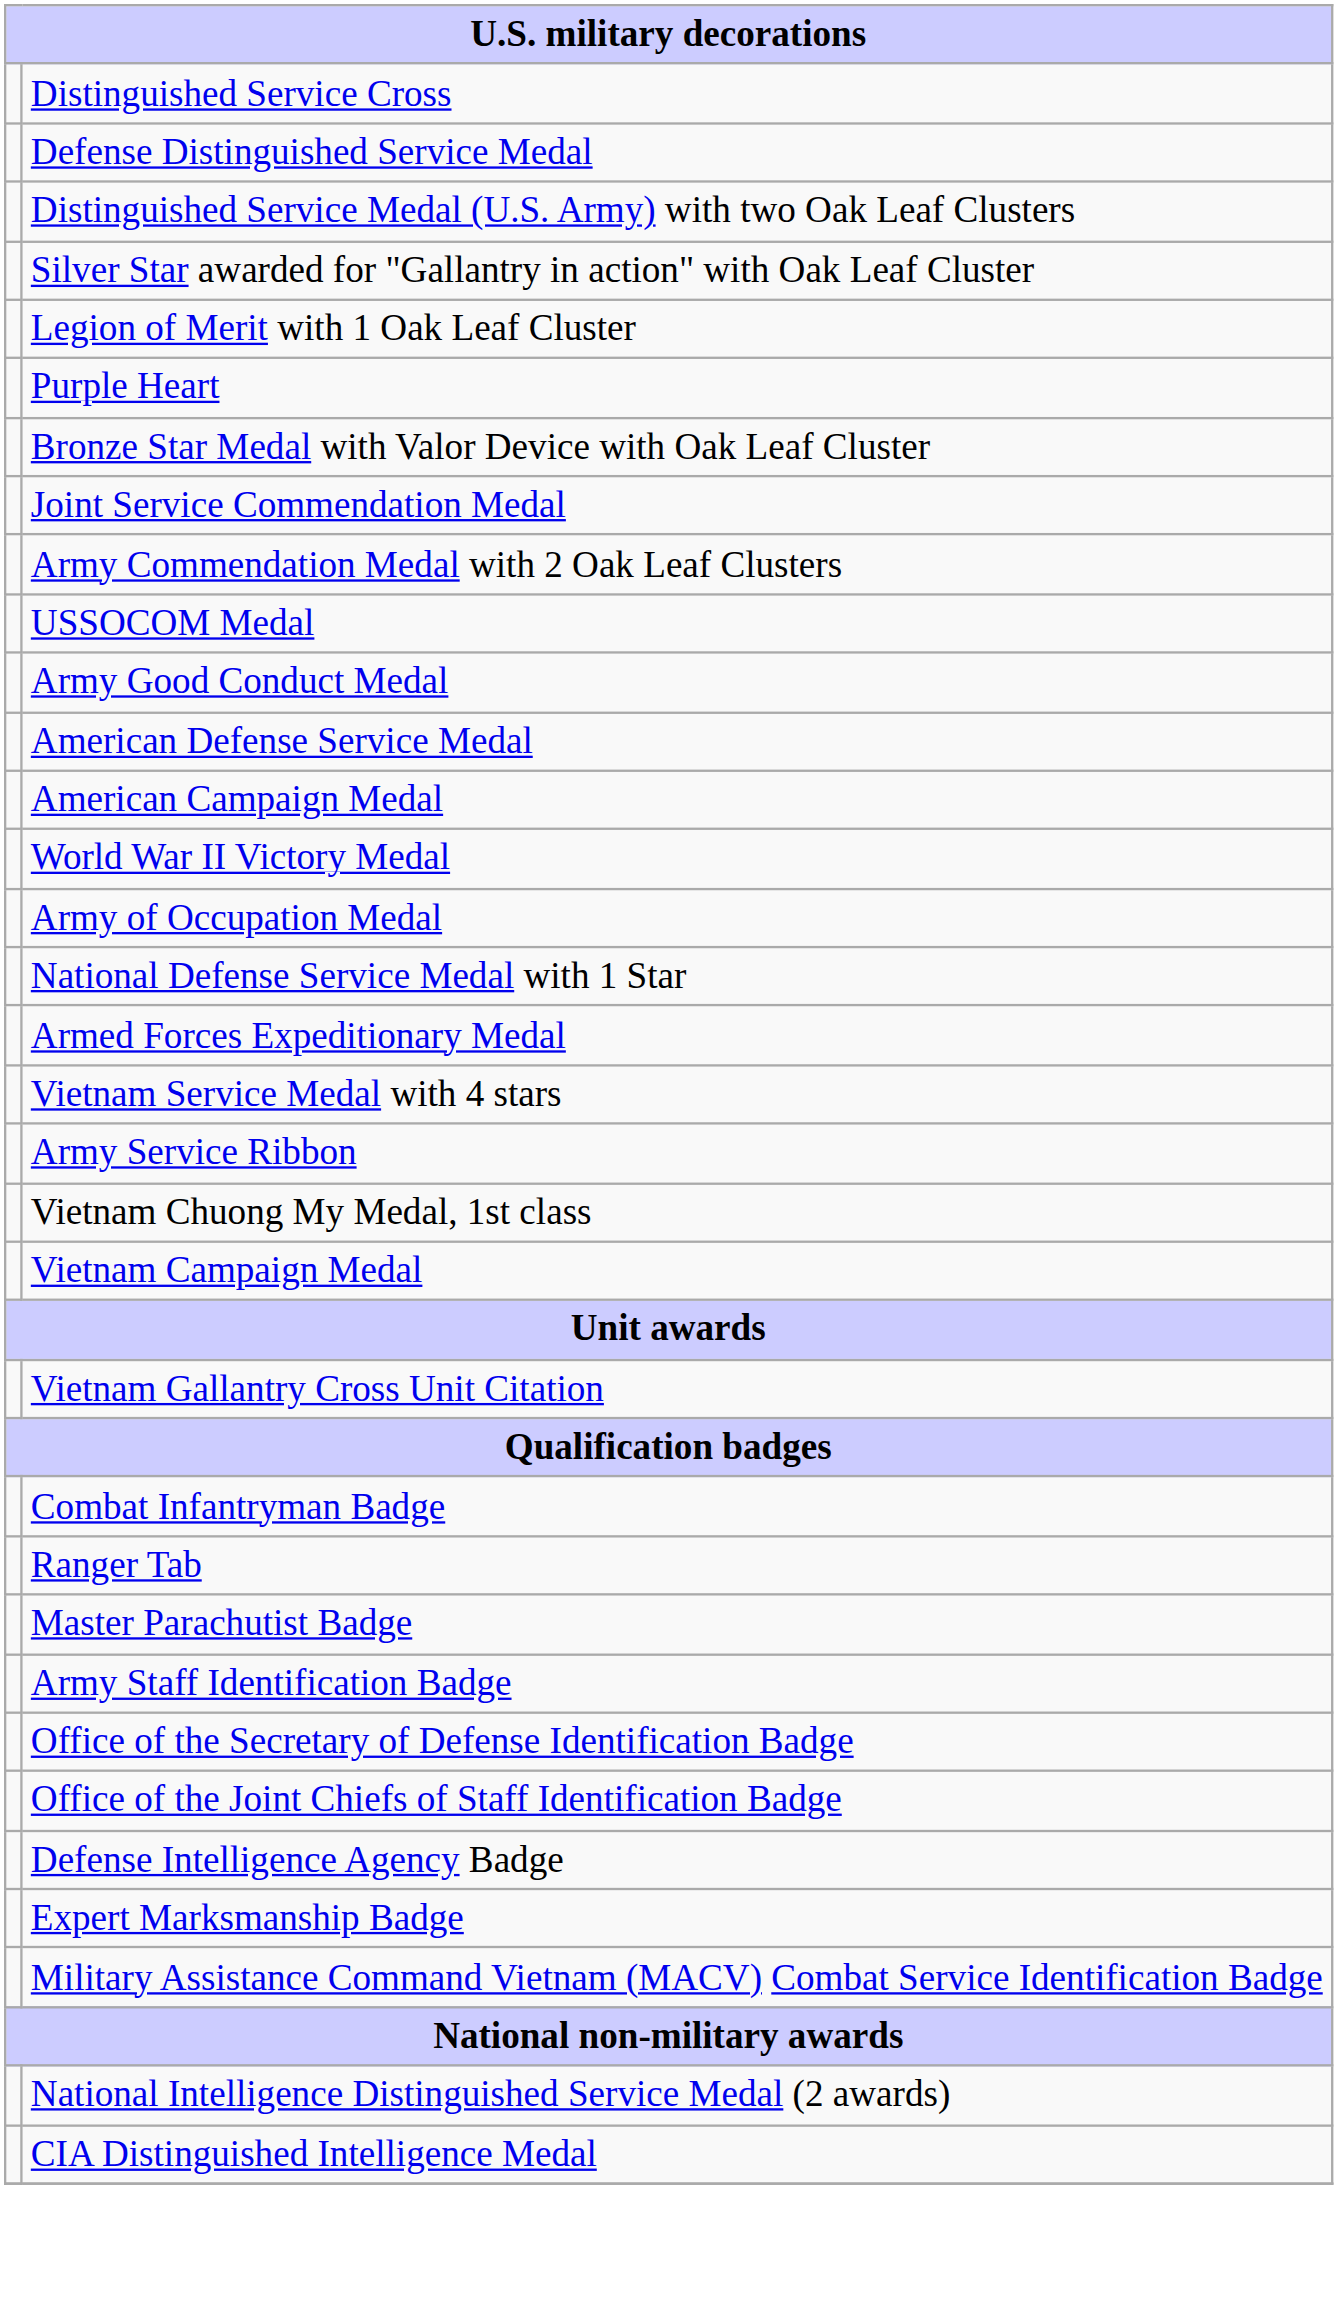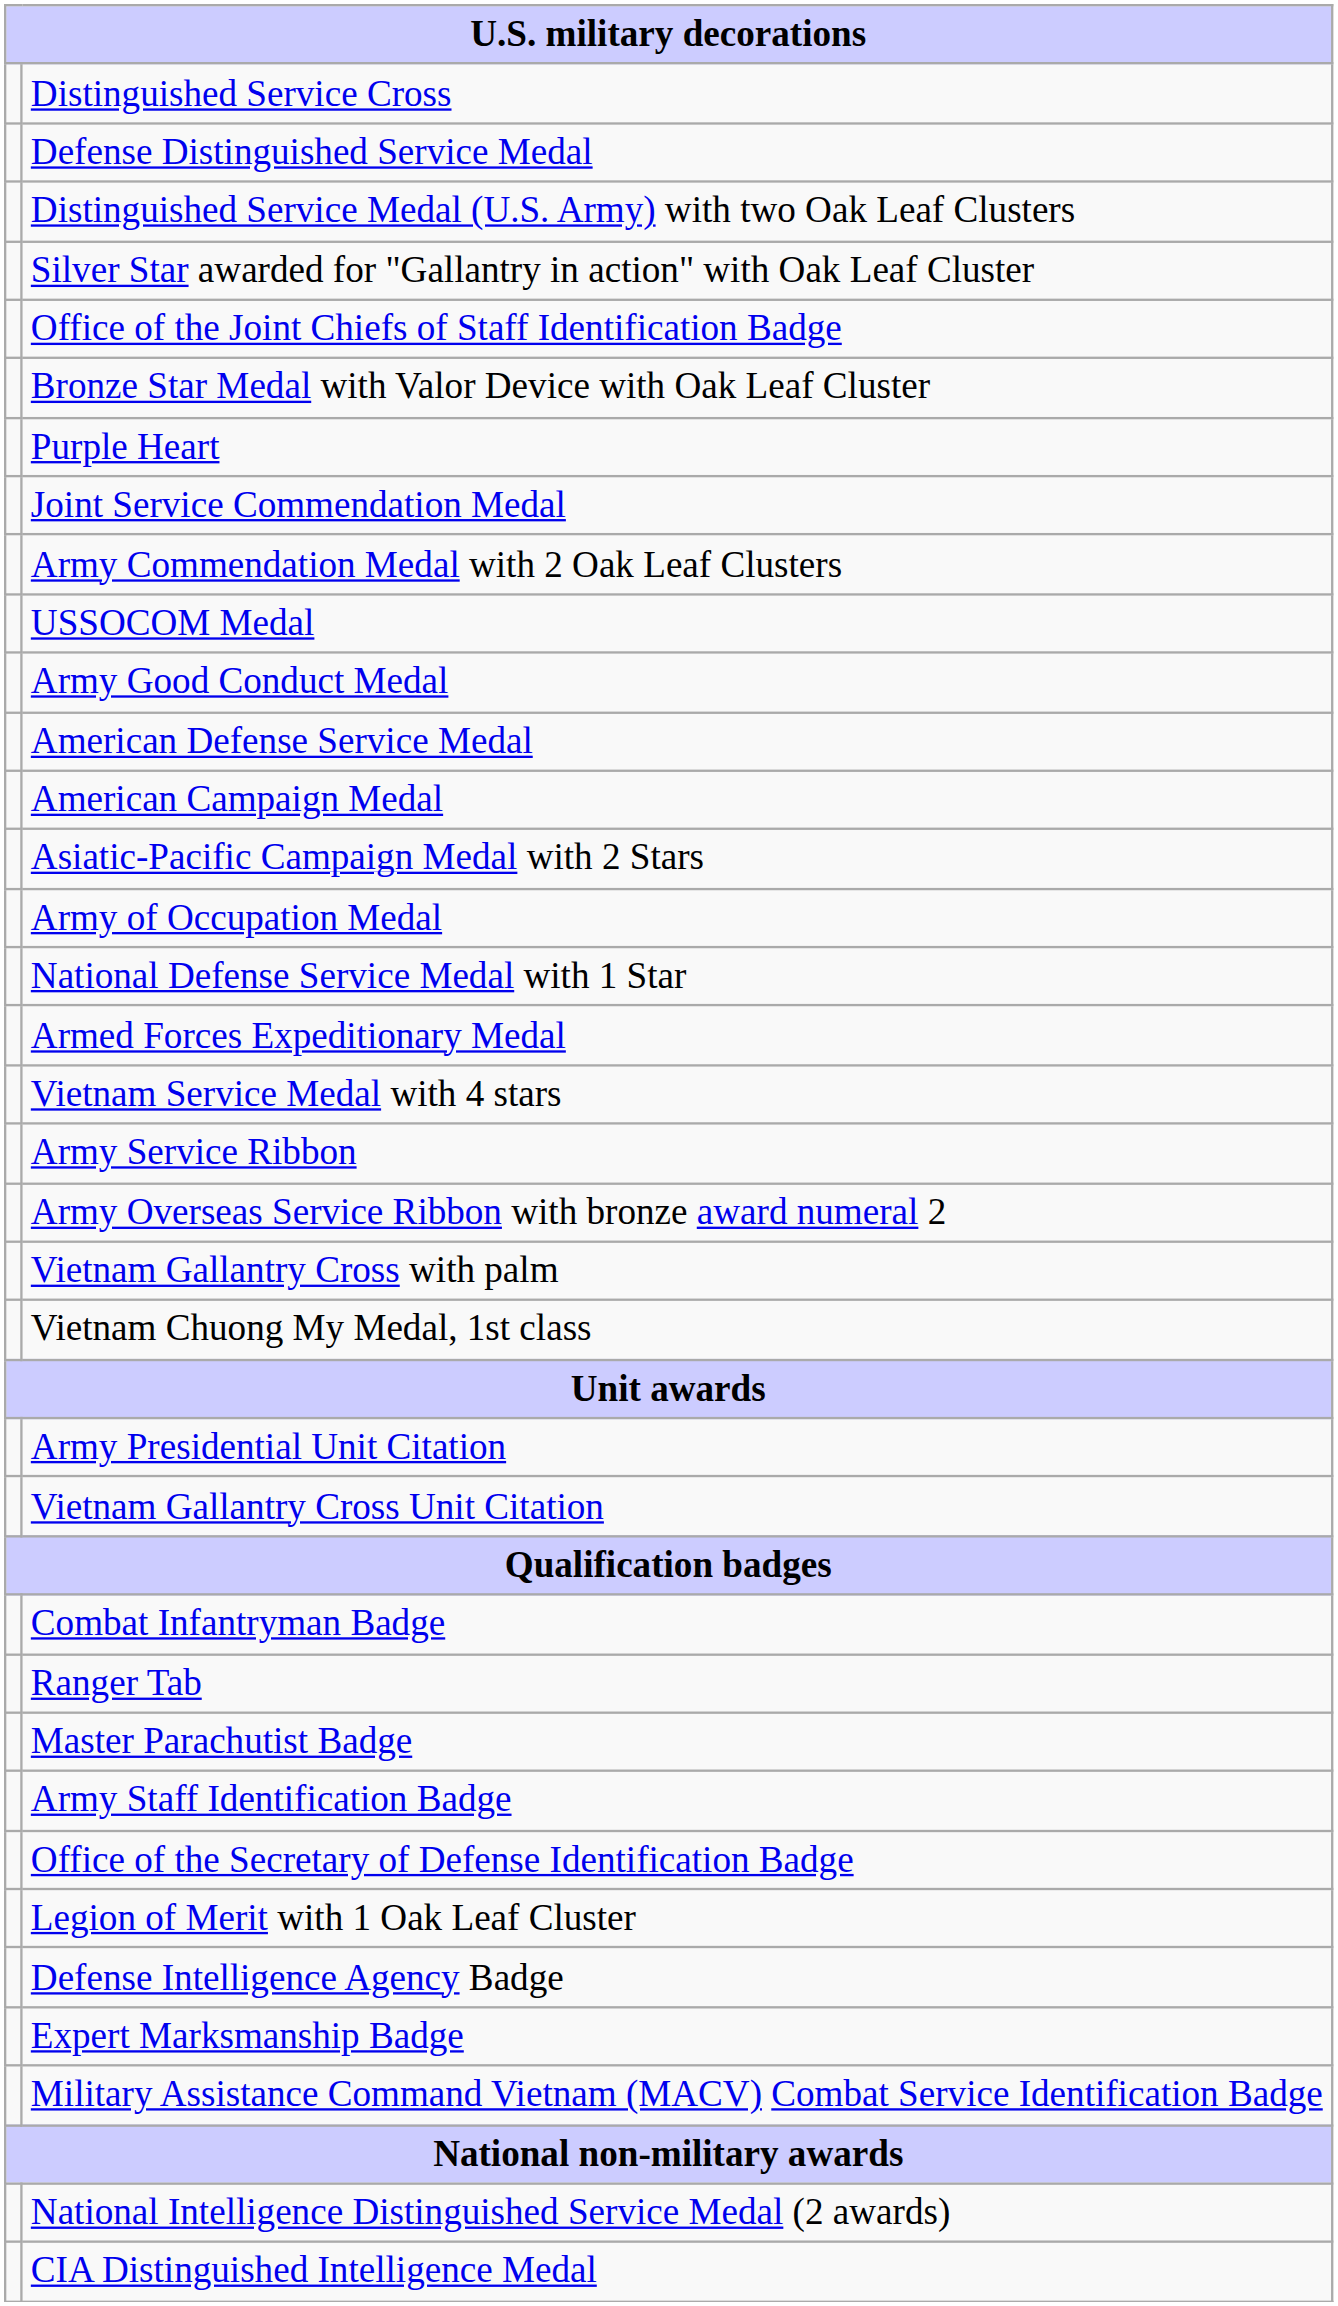rows swapped: Legion of Merit with 1 Oak Leaf Cluster <-> Office of the Joint Chiefs of Staff Identification Badge
rows swapped: Bronze Star Medal with Valor Device with Oak Leaf Cluster <-> Purple Heart
+ row: Asiatic-Pacific Campaign Medal with 2 Stars
- row: World War II Victory Medal
+ row: Army Overseas Service Ribbon with bronze award numeral 2
+ row: Vietnam Gallantry Cross with palm
- row: Vietnam Campaign Medal
+ row: Army Presidential Unit Citation
